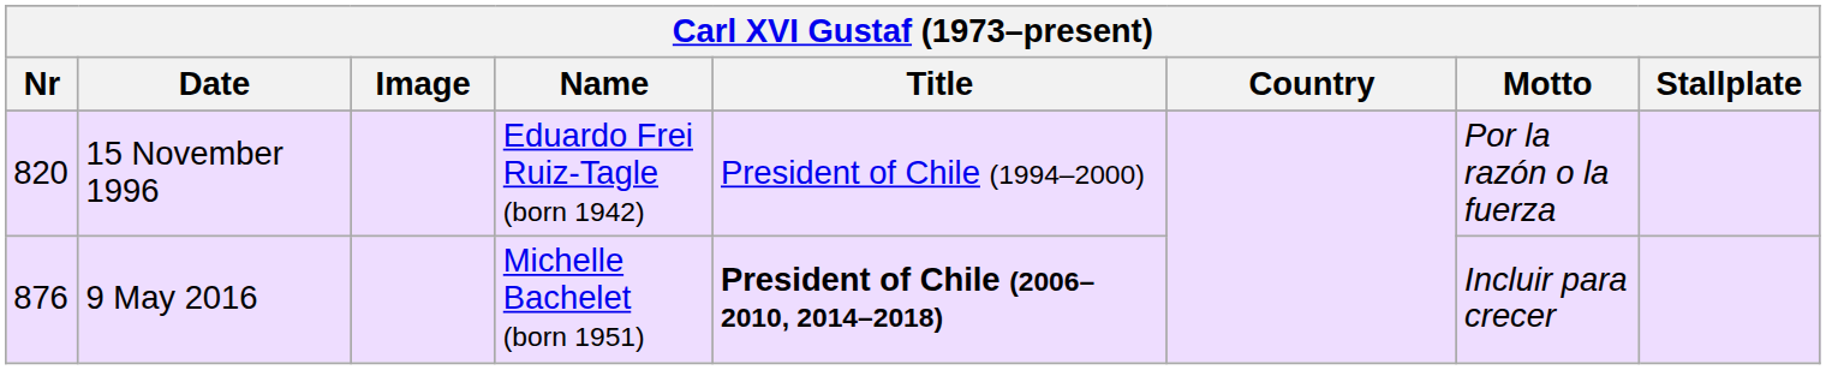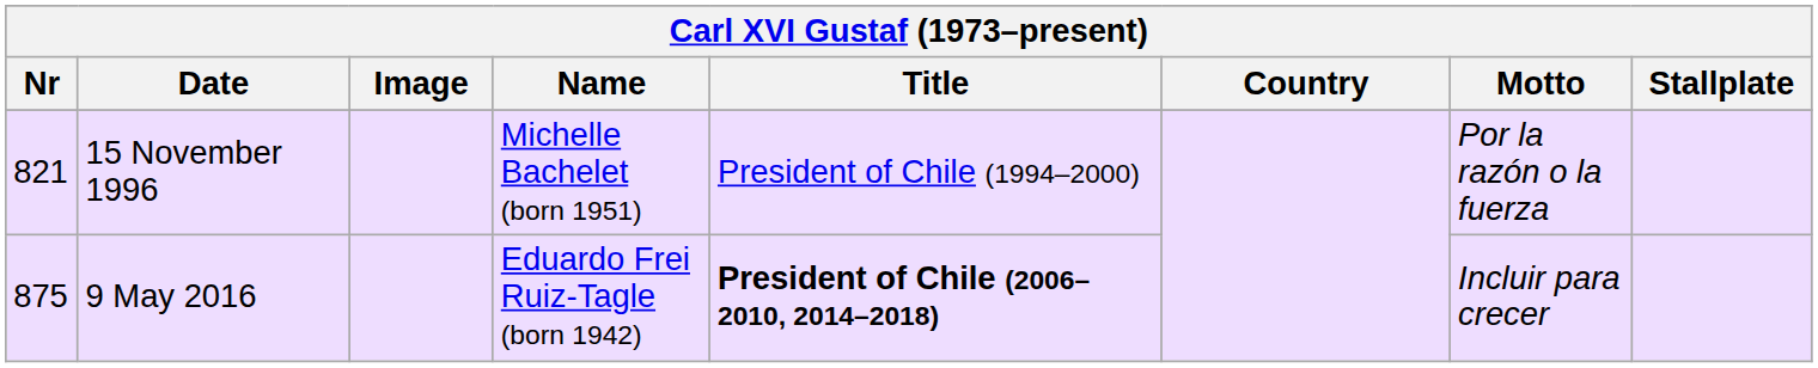15 November 1996 | Nr: 820 -> 821
15 November 1996 | Name: Eduardo Frei Ruiz-Tagle (born 1942) -> Michelle Bachelet (born 1951)
9 May 2016 | Nr: 876 -> 875
9 May 2016 | Name: Michelle Bachelet (born 1951) -> Eduardo Frei Ruiz-Tagle (born 1942)
